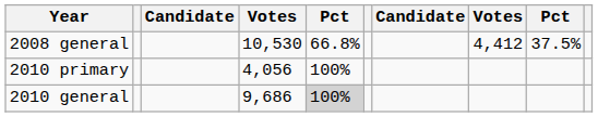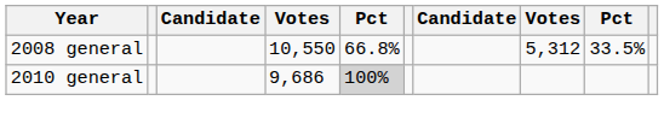2008 general | column 4: 10,530 -> 10,550
2008 general | column 8: 4,412 -> 5,312
2008 general | column 9: 37.5% -> 33.5%
- row: 2010 primary | 4,056 | 100%
